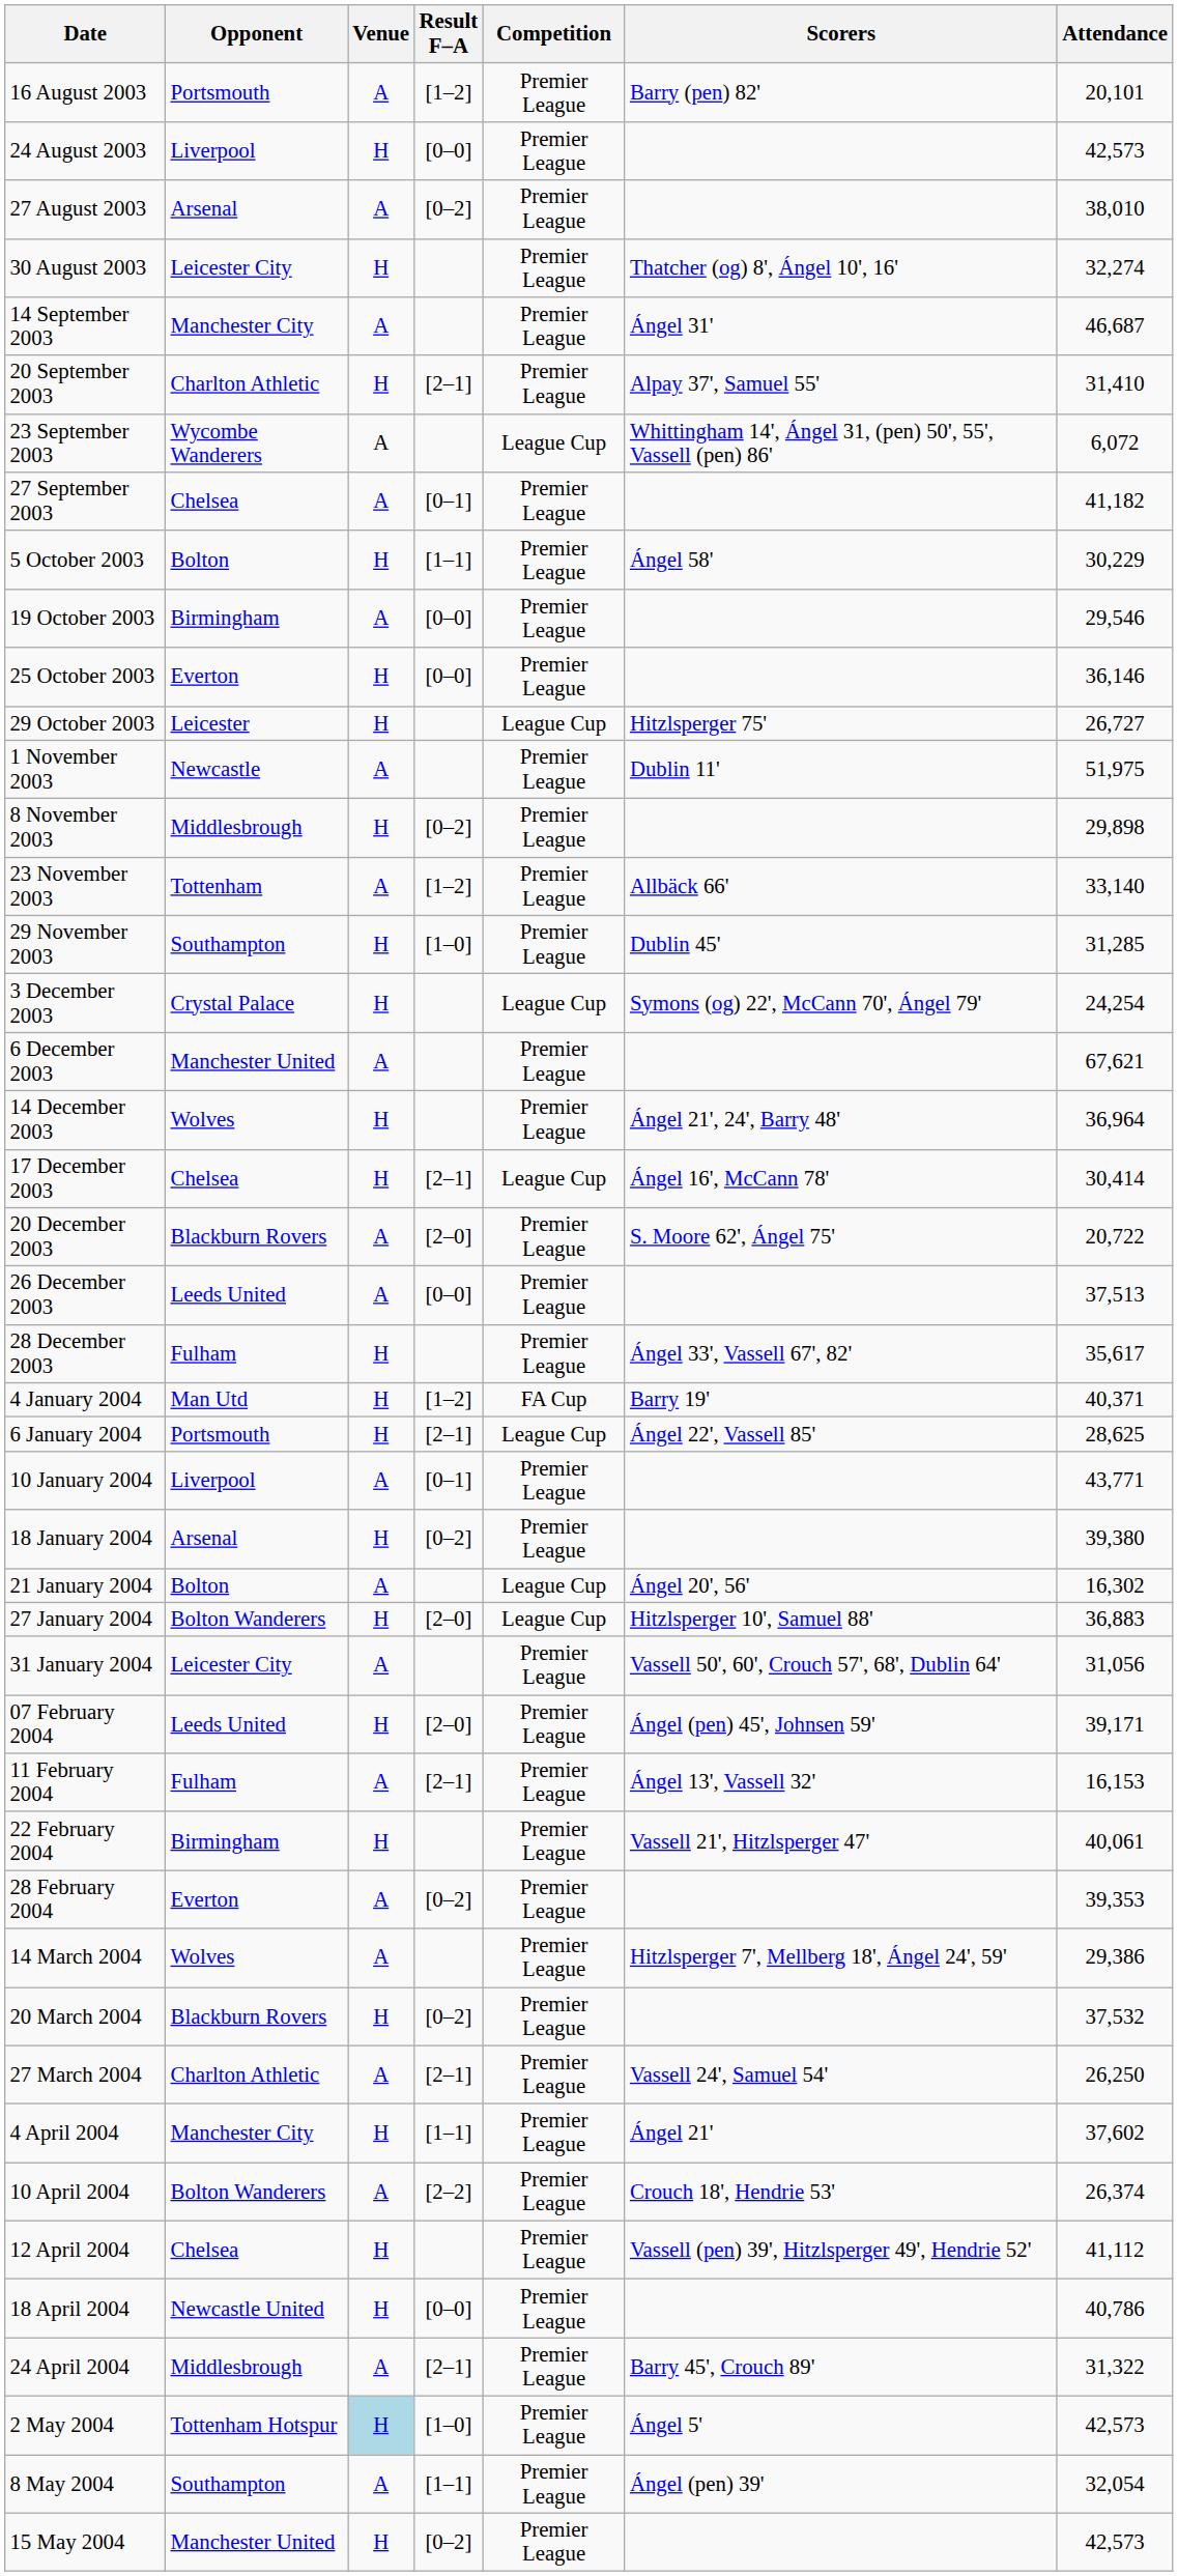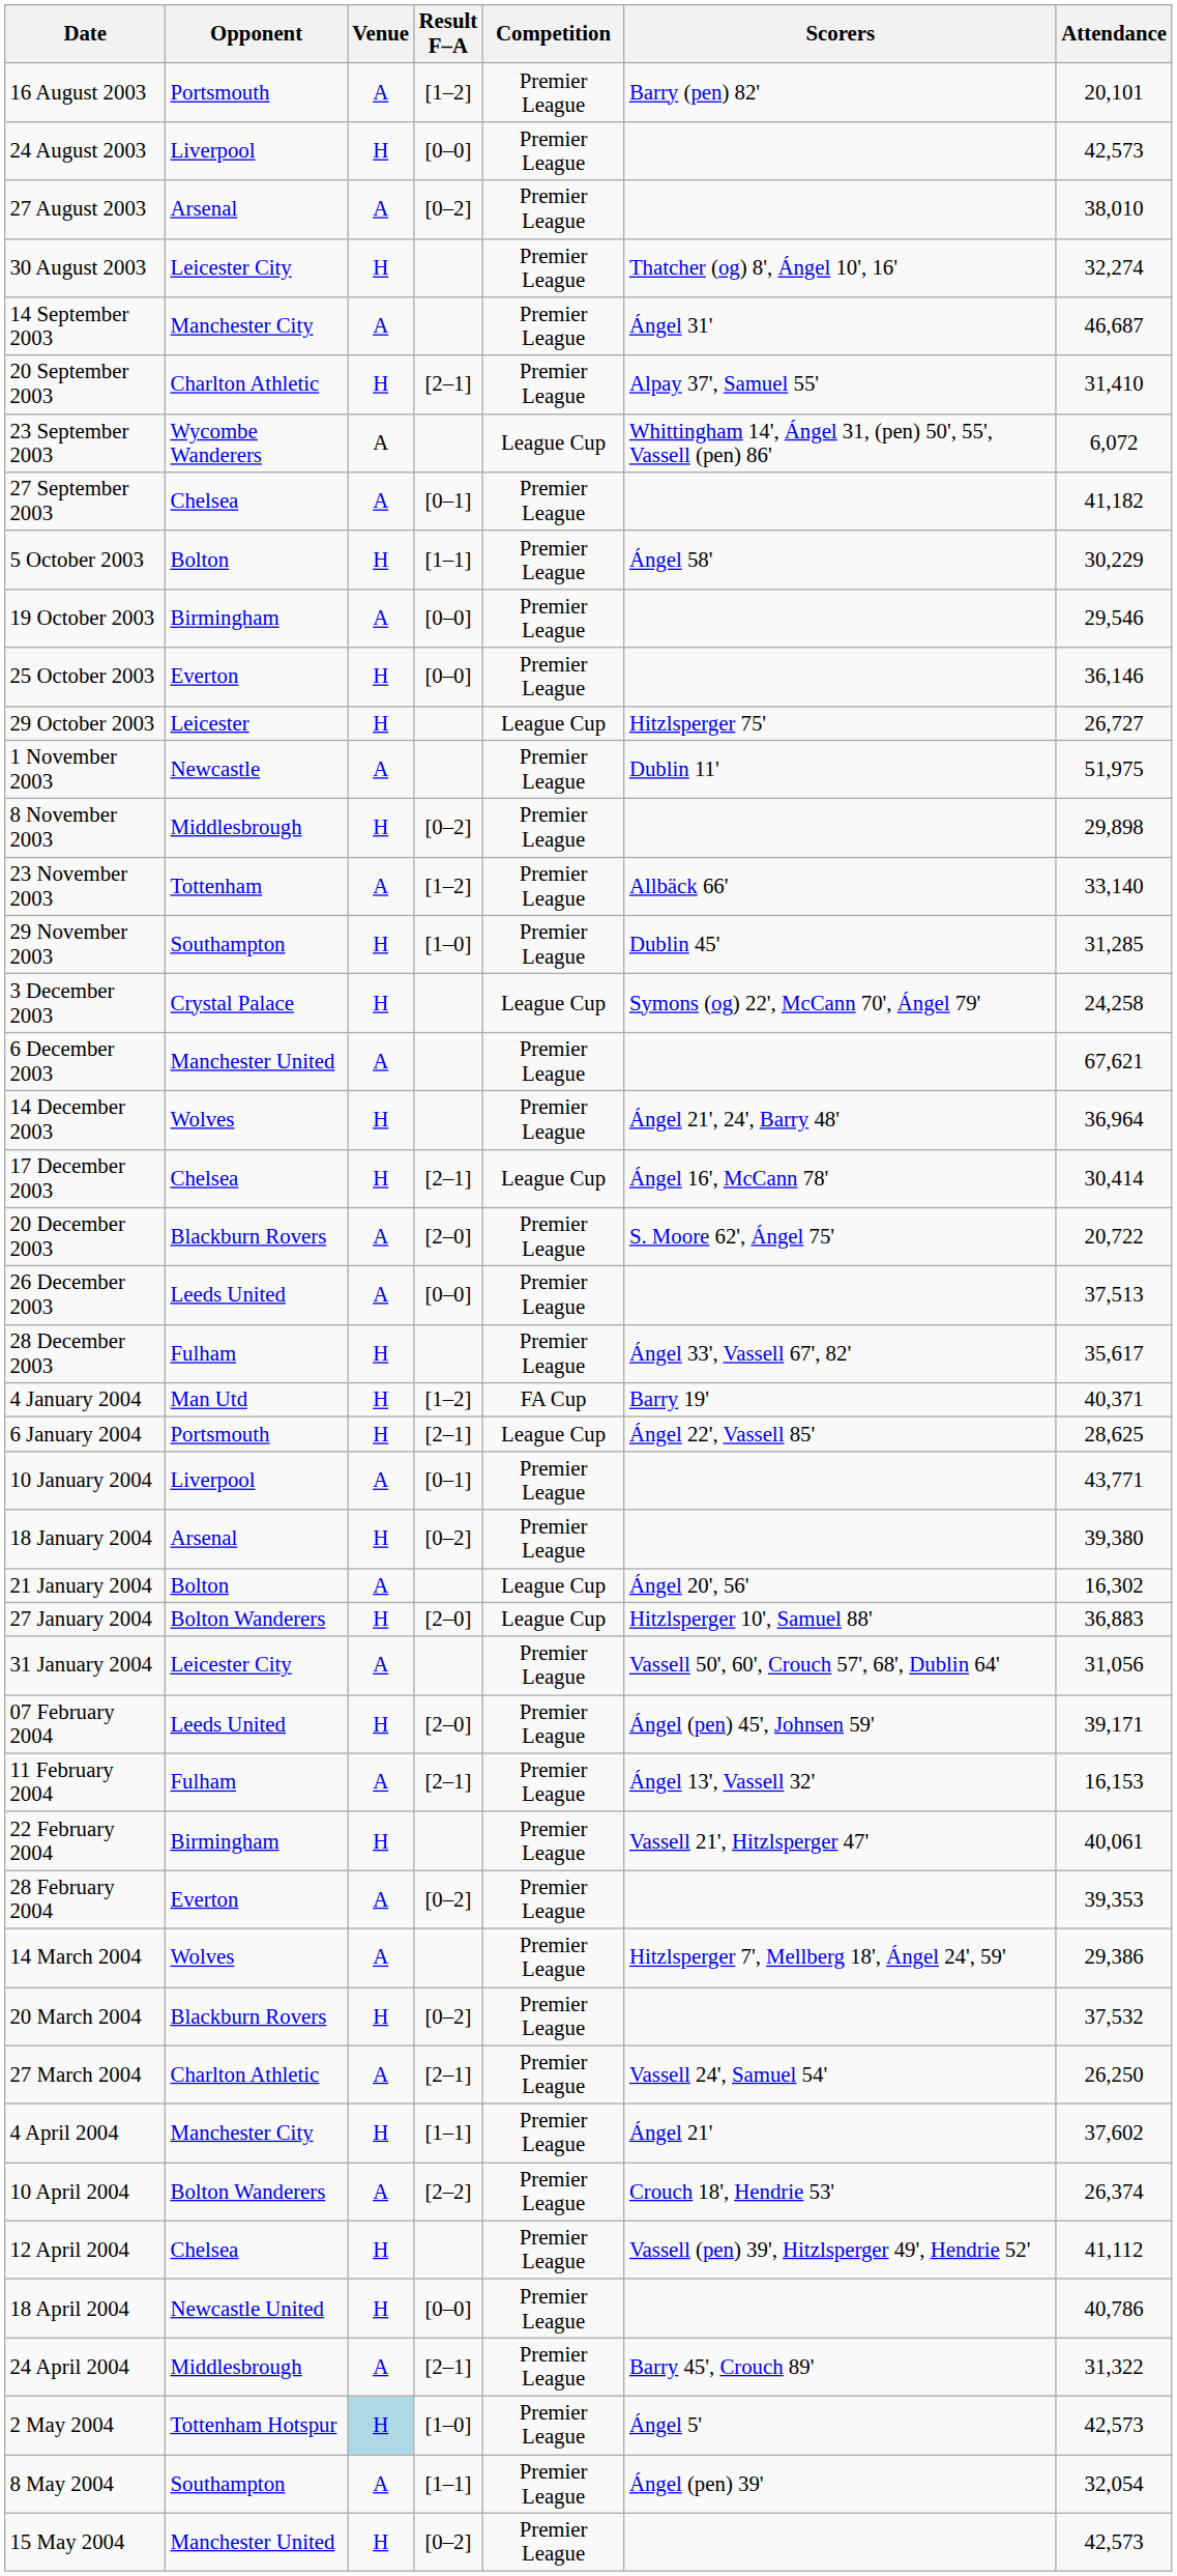3 December 2003 | Attendance: 24,254 -> 24,258
